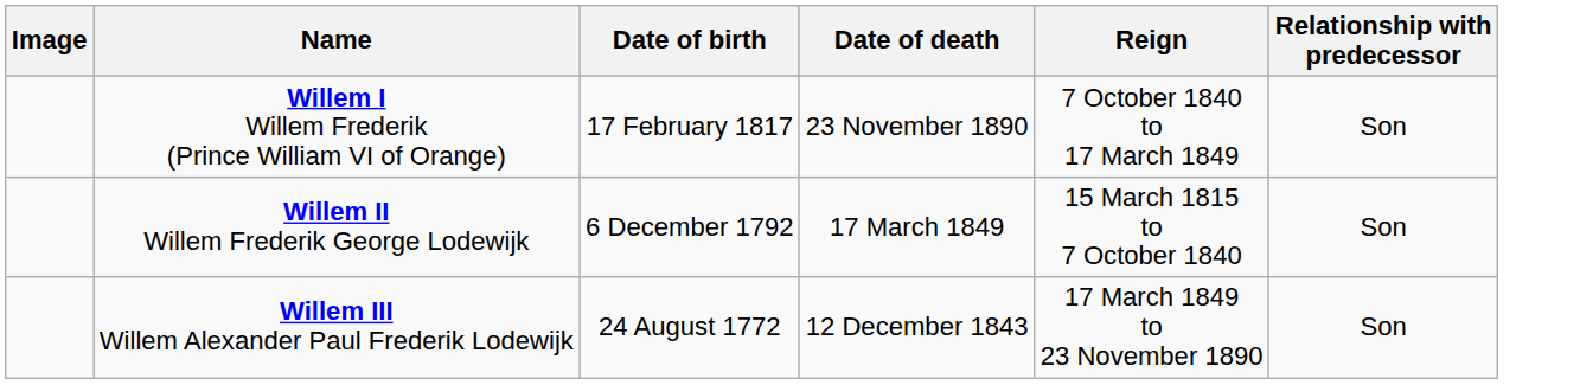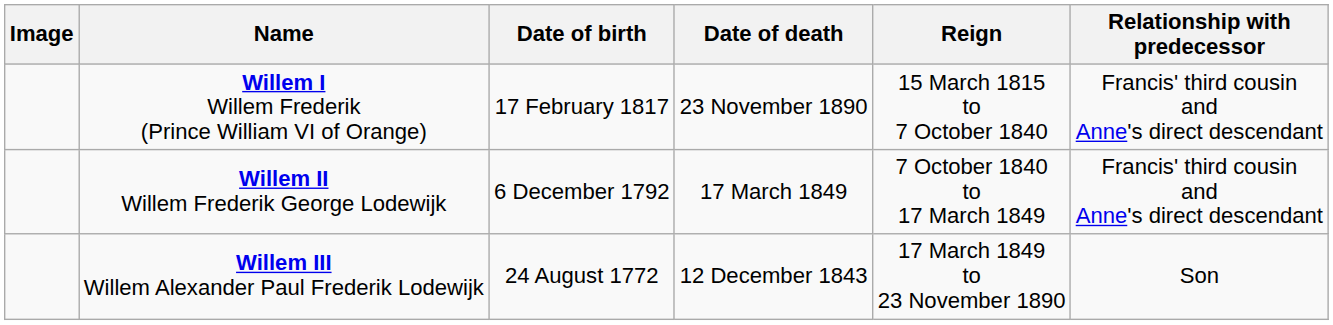Willem I Willem Frederik (Prince William VI of Orange) | Reign: 7 October 1840 to 17 March 1849 -> 15 March 1815 to 7 October 1840
Willem I Willem Frederik (Prince William VI of Orange) | Relationship with predecessor: Son -> Francis' third cousin and Anne's direct descendant
Willem II Willem Frederik George Lodewijk | Reign: 15 March 1815 to 7 October 1840 -> 7 October 1840 to 17 March 1849
Willem II Willem Frederik George Lodewijk | Relationship with predecessor: Son -> Francis' third cousin and Anne's direct descendant
